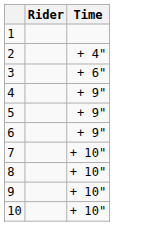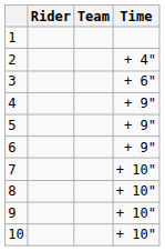+ column: Team
